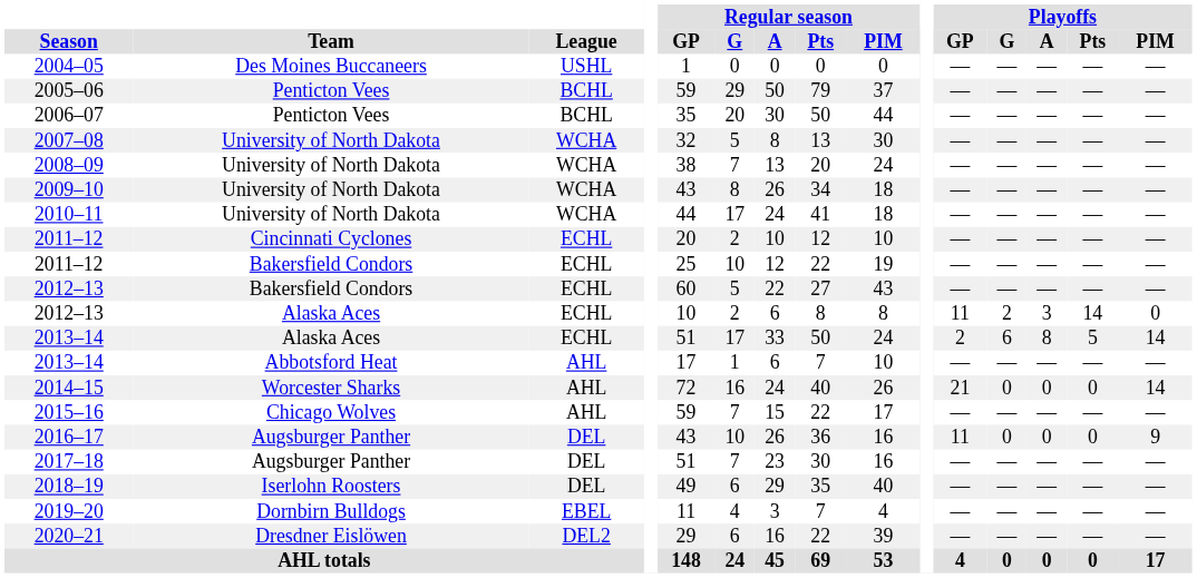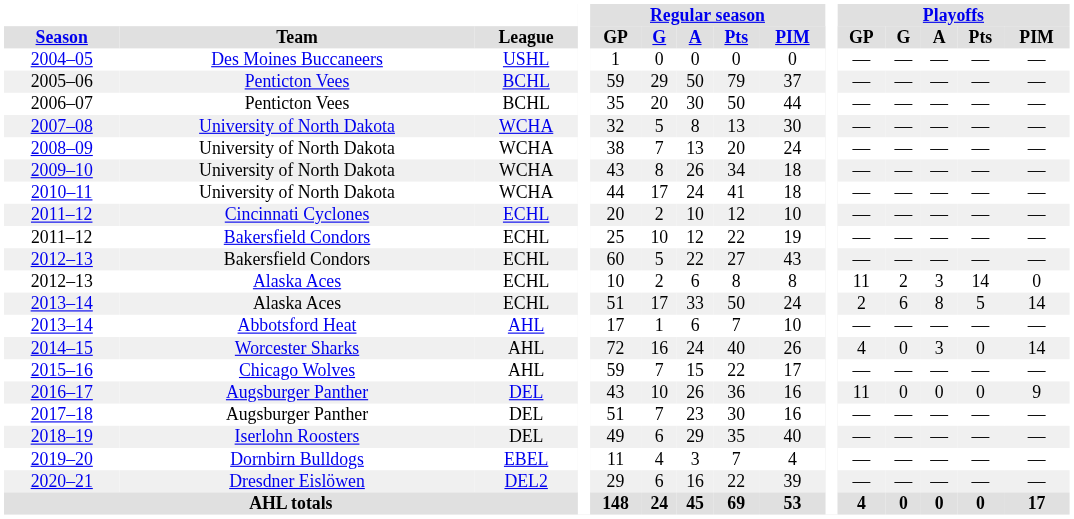2014–15 | Playoffs / GP: 21 -> 4
2014–15 | Playoffs / A: 0 -> 3
